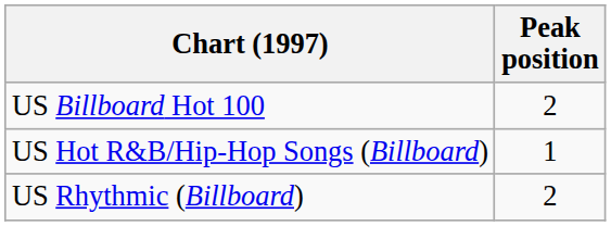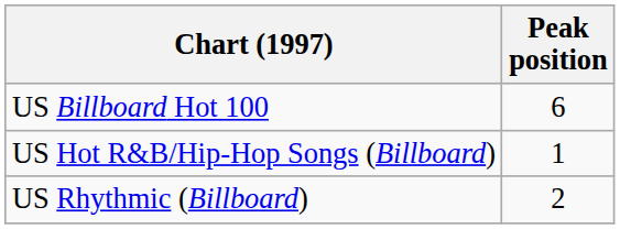US Billboard Hot 100 | Peak position: 2 -> 6
